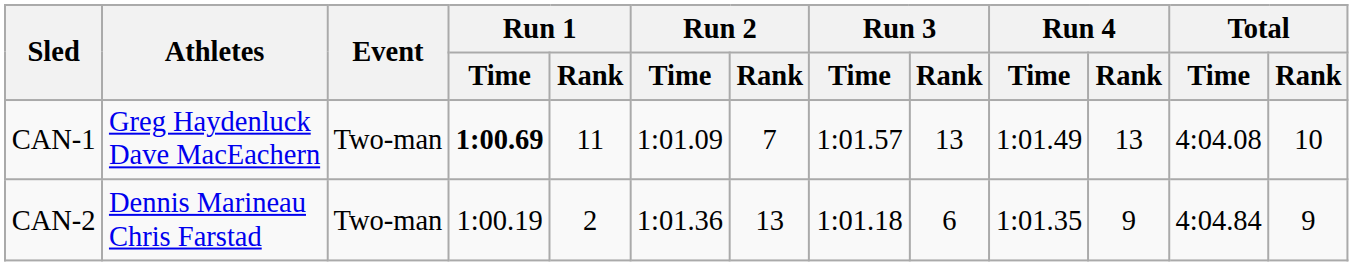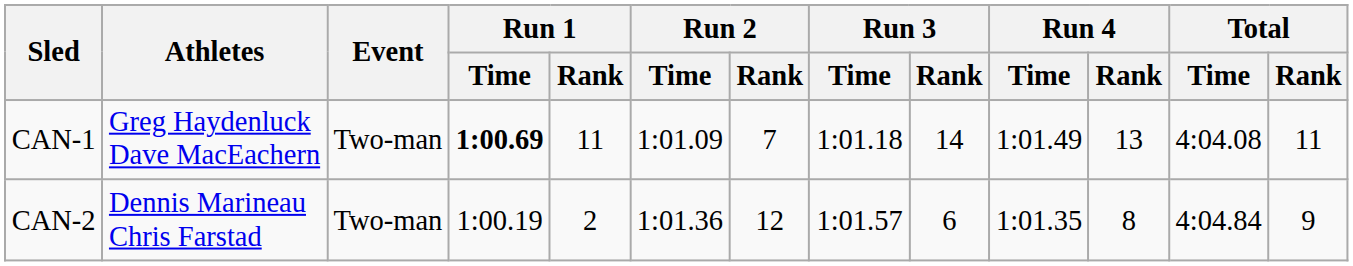CAN-1 | Run 3 / Time: 1:01.57 -> 1:01.18
CAN-1 | Run 3 / Rank: 13 -> 14
CAN-1 | Total / Rank: 10 -> 11
CAN-2 | Run 2 / Rank: 13 -> 12
CAN-2 | Run 3 / Time: 1:01.18 -> 1:01.57
CAN-2 | Run 4 / Rank: 9 -> 8
